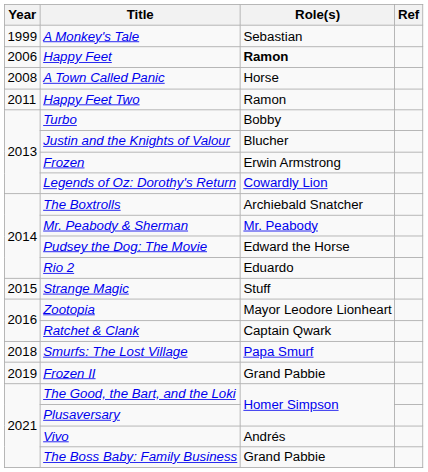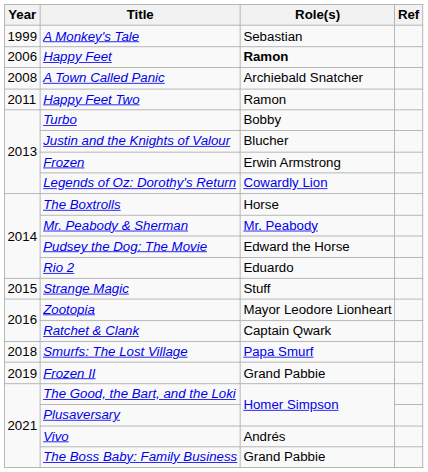A Town Called Panic | Role(s): Horse -> Archiebald Snatcher
The Boxtrolls | Role(s): Archiebald Snatcher -> Horse
